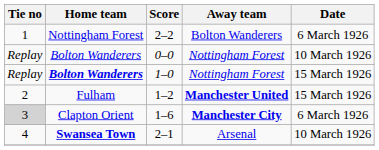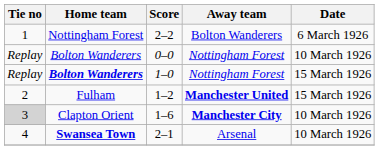1–6 | Date: 6 March 1926 -> 10 March 1926
